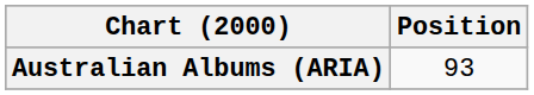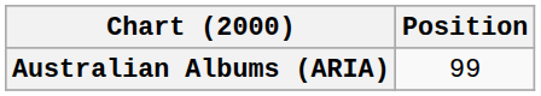Australian Albums (ARIA) | Position: 93 -> 99
